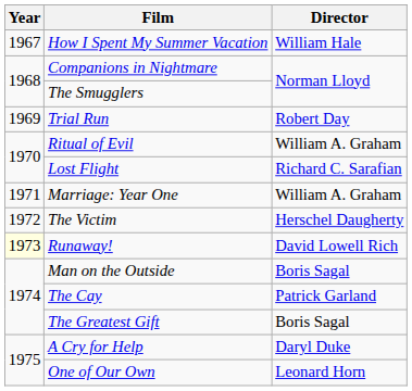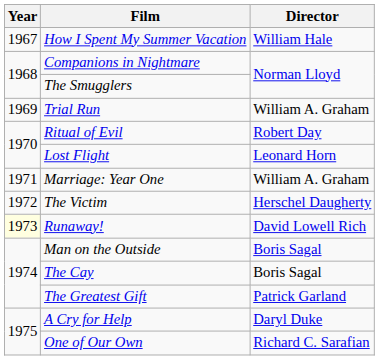Trial Run | Director: Robert Day -> William A. Graham
Ritual of Evil | Director: William A. Graham -> Robert Day
Lost Flight | Director: Richard C. Sarafian -> Leonard Horn
The Cay | Director: Patrick Garland -> Boris Sagal
The Greatest Gift | Director: Boris Sagal -> Patrick Garland
One of Our Own | Director: Leonard Horn -> Richard C. Sarafian
